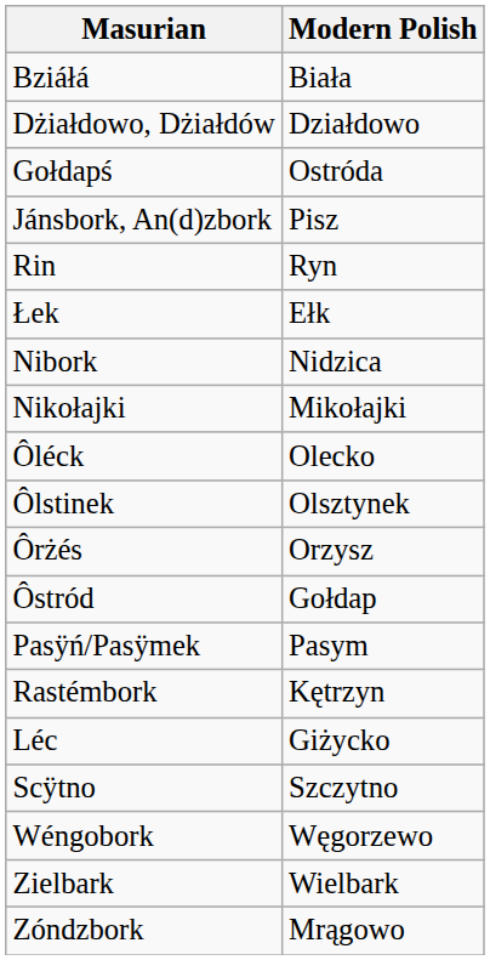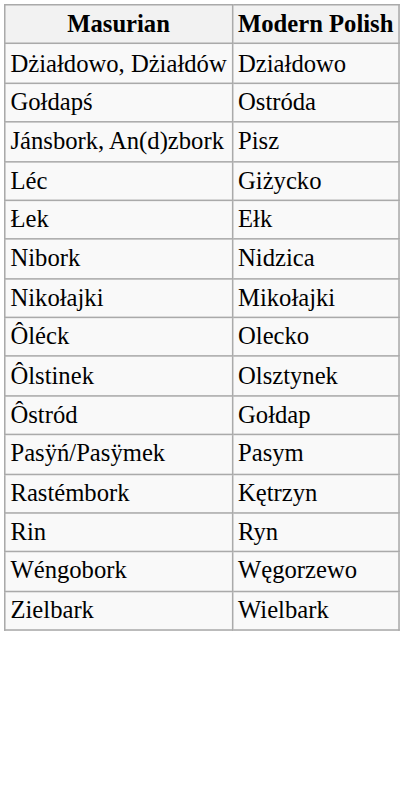- row: Bziáłá | Biała
rows swapped: Léc <-> Rin
- row: Ôrżés | Orzysz
- row: Scÿtno | Szczytno
- row: Zóndzbork | Mrągowo
